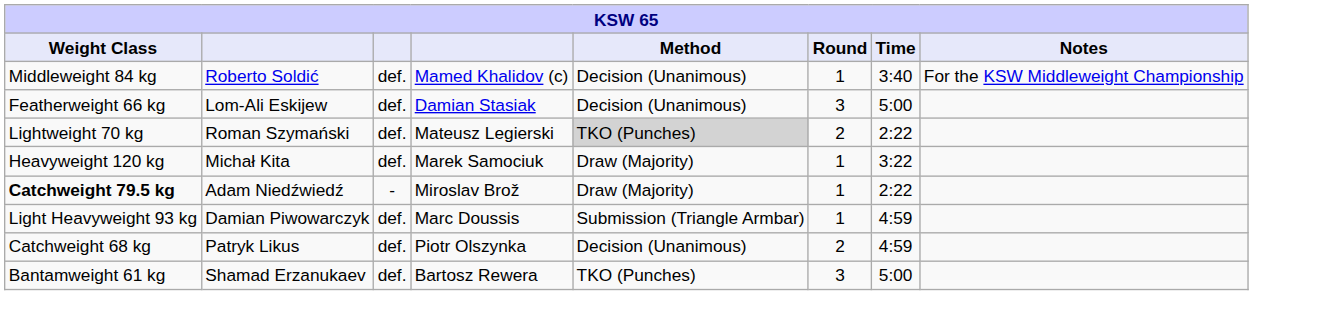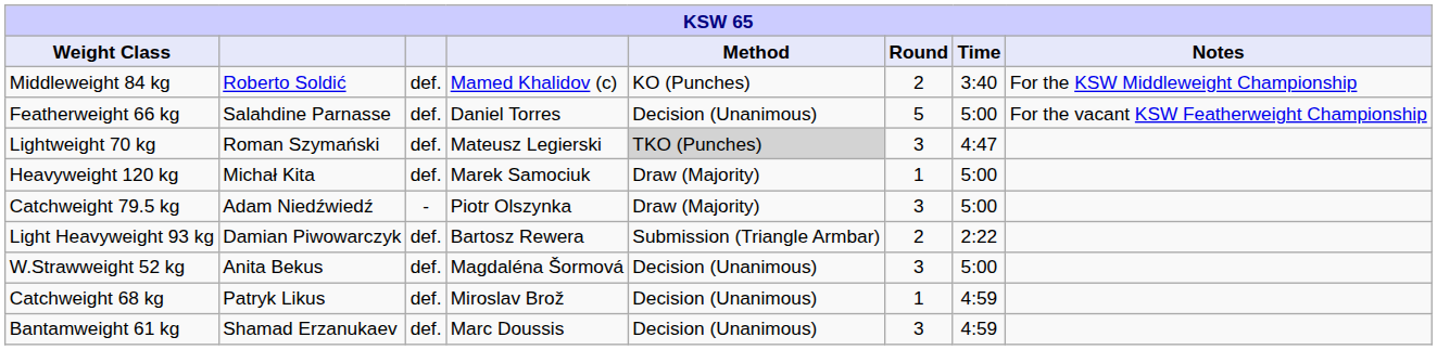Roberto Soldić | Method: Decision (Unanimous) -> KO (Punches)
Roberto Soldić | Round: 1 -> 2
+ row: Featherweight 66 kg | Salahdine Parnasse | def. | Daniel Torres | Decision (Unanimous) | 5 | 5:00 | For the vacant KSW Featherweight Championship
- row: Featherweight 66 kg | Lom-Ali Eskijew | def. | Damian Stasiak | Decision (Unanimous) | 3 | 5:00
Roman Szymański | Round: 2 -> 3
Roman Szymański | Time: 2:22 -> 4:47
Michał Kita | Time: 3:22 -> 5:00
Adam Niedźwiedź | Weight Class: bold -> normal
Adam Niedźwiedź | column 4: Miroslav Brož -> Piotr Olszynka
Adam Niedźwiedź | Round: 1 -> 3
Adam Niedźwiedź | Time: 2:22 -> 5:00
Damian Piwowarczyk | column 4: Marc Doussis -> Bartosz Rewera
Damian Piwowarczyk | Round: 1 -> 2
Damian Piwowarczyk | Time: 4:59 -> 2:22
+ row: W.Strawweight 52 kg | Anita Bekus | def. | Magdaléna Šormová | Decision (Unanimous) | 3 | 5:00
Patryk Likus | column 4: Piotr Olszynka -> Miroslav Brož
Patryk Likus | Round: 2 -> 1
Shamad Erzanukaev | column 4: Bartosz Rewera -> Marc Doussis
Shamad Erzanukaev | Method: TKO (Punches) -> Decision (Unanimous)
Shamad Erzanukaev | Time: 5:00 -> 4:59
